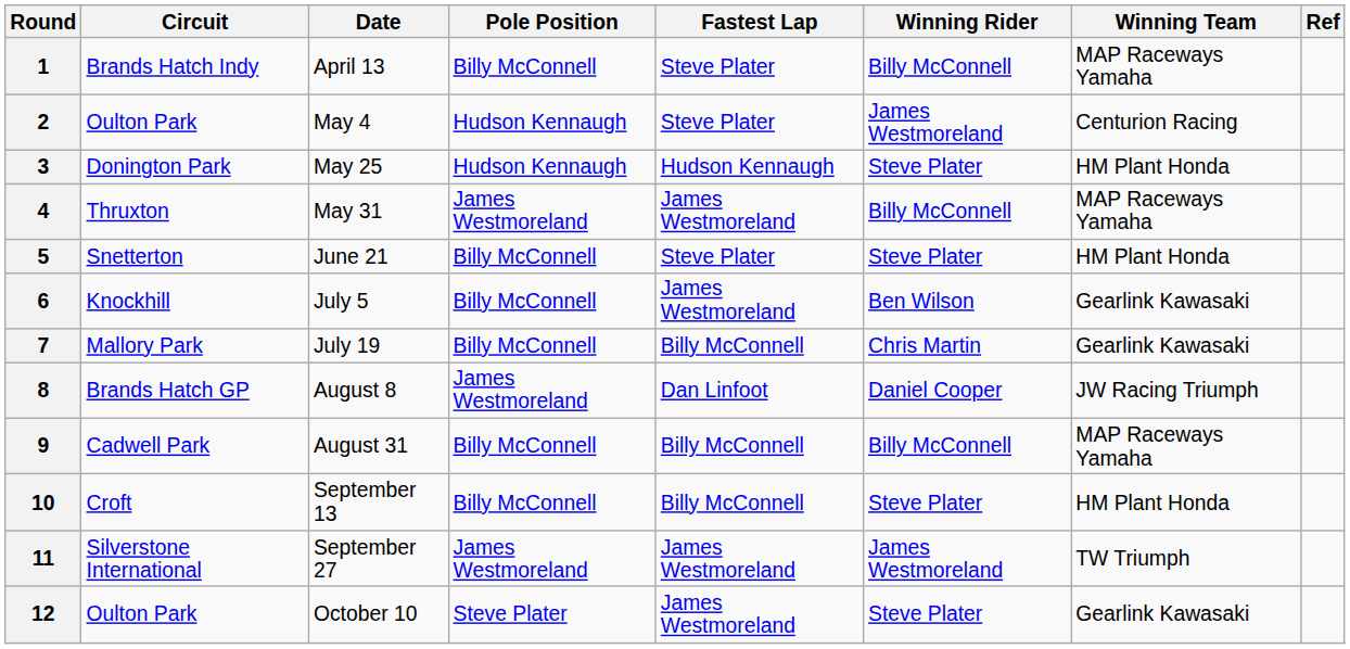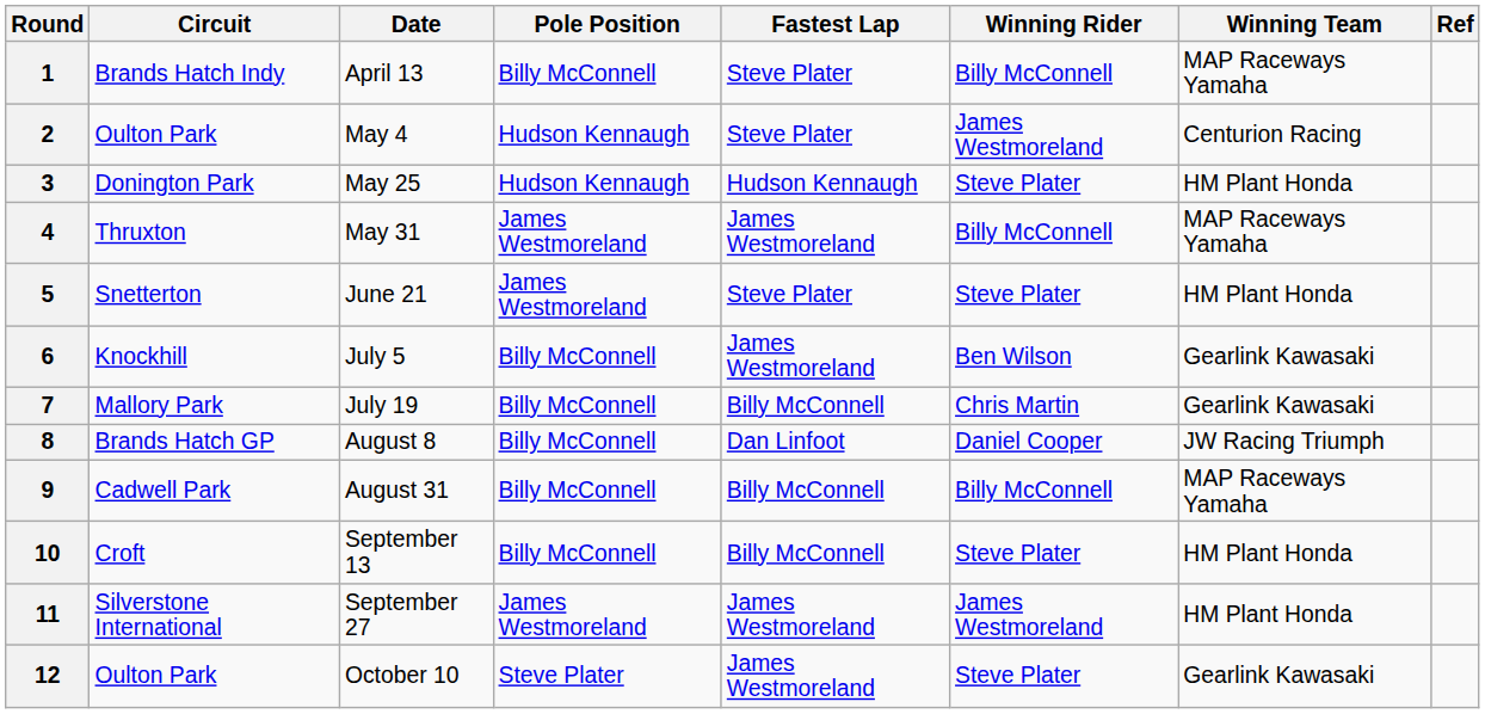5 | Pole Position: Billy McConnell -> James Westmoreland
8 | Pole Position: James Westmoreland -> Billy McConnell
11 | Winning Team: TW Triumph -> HM Plant Honda
